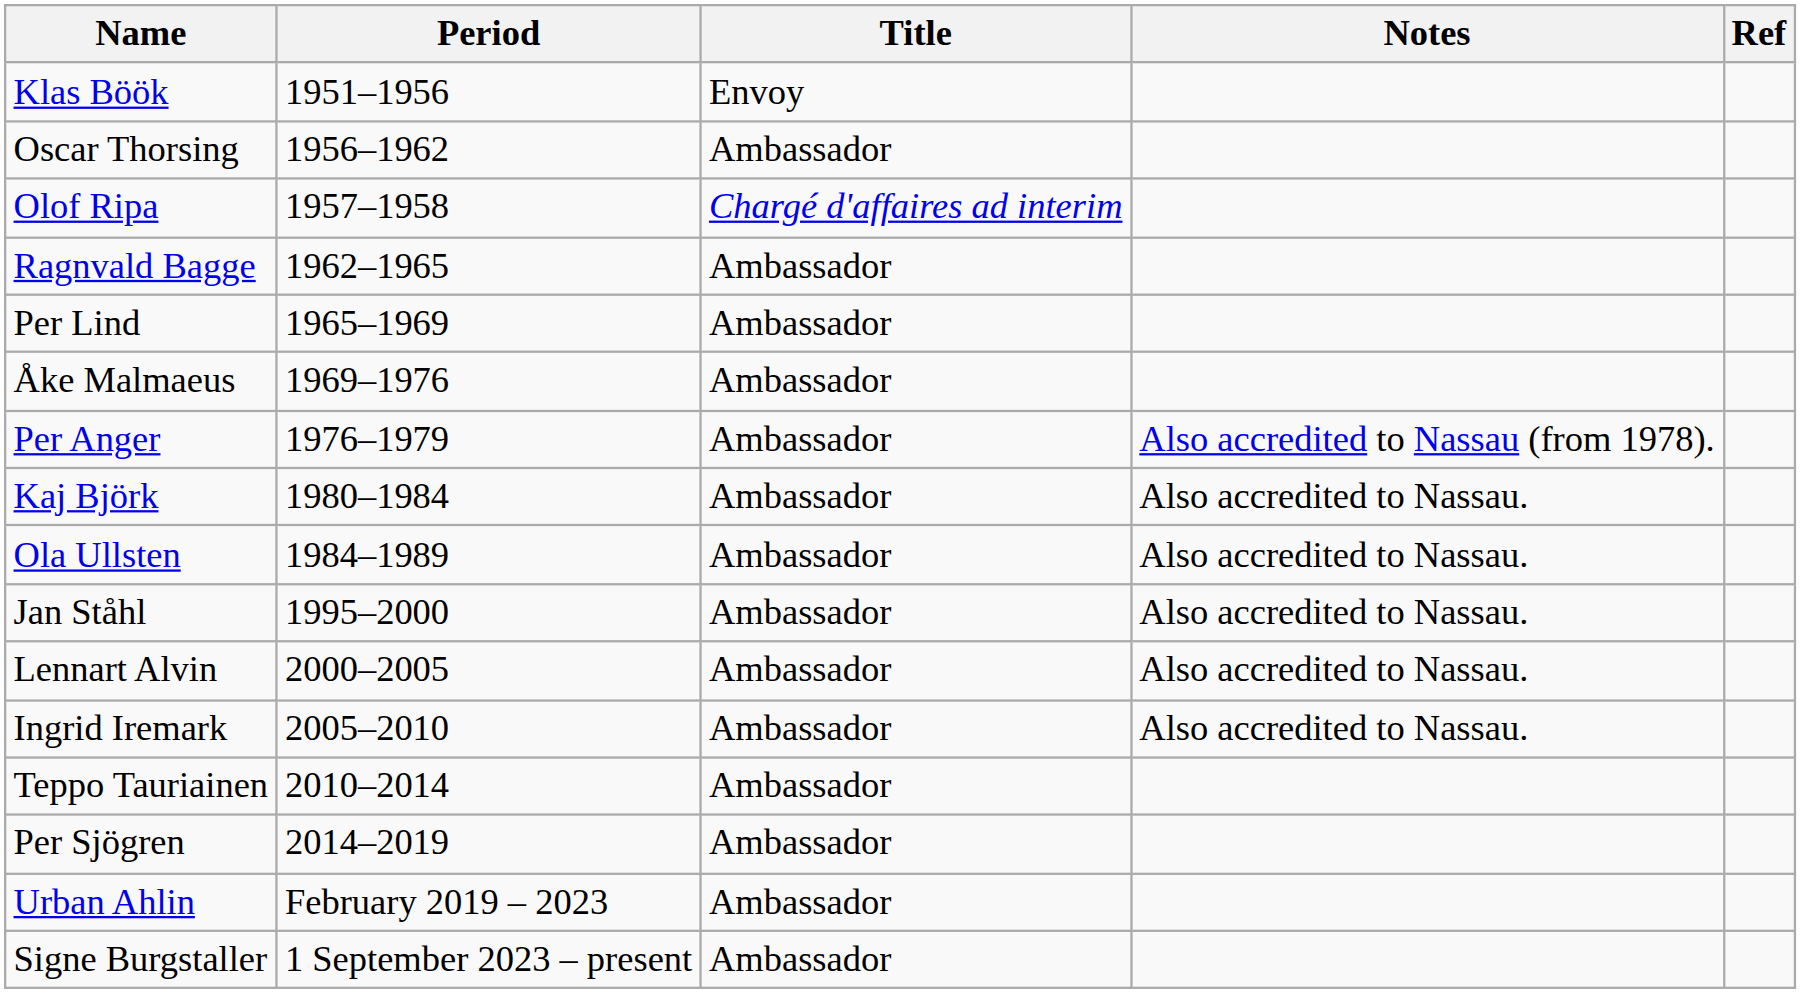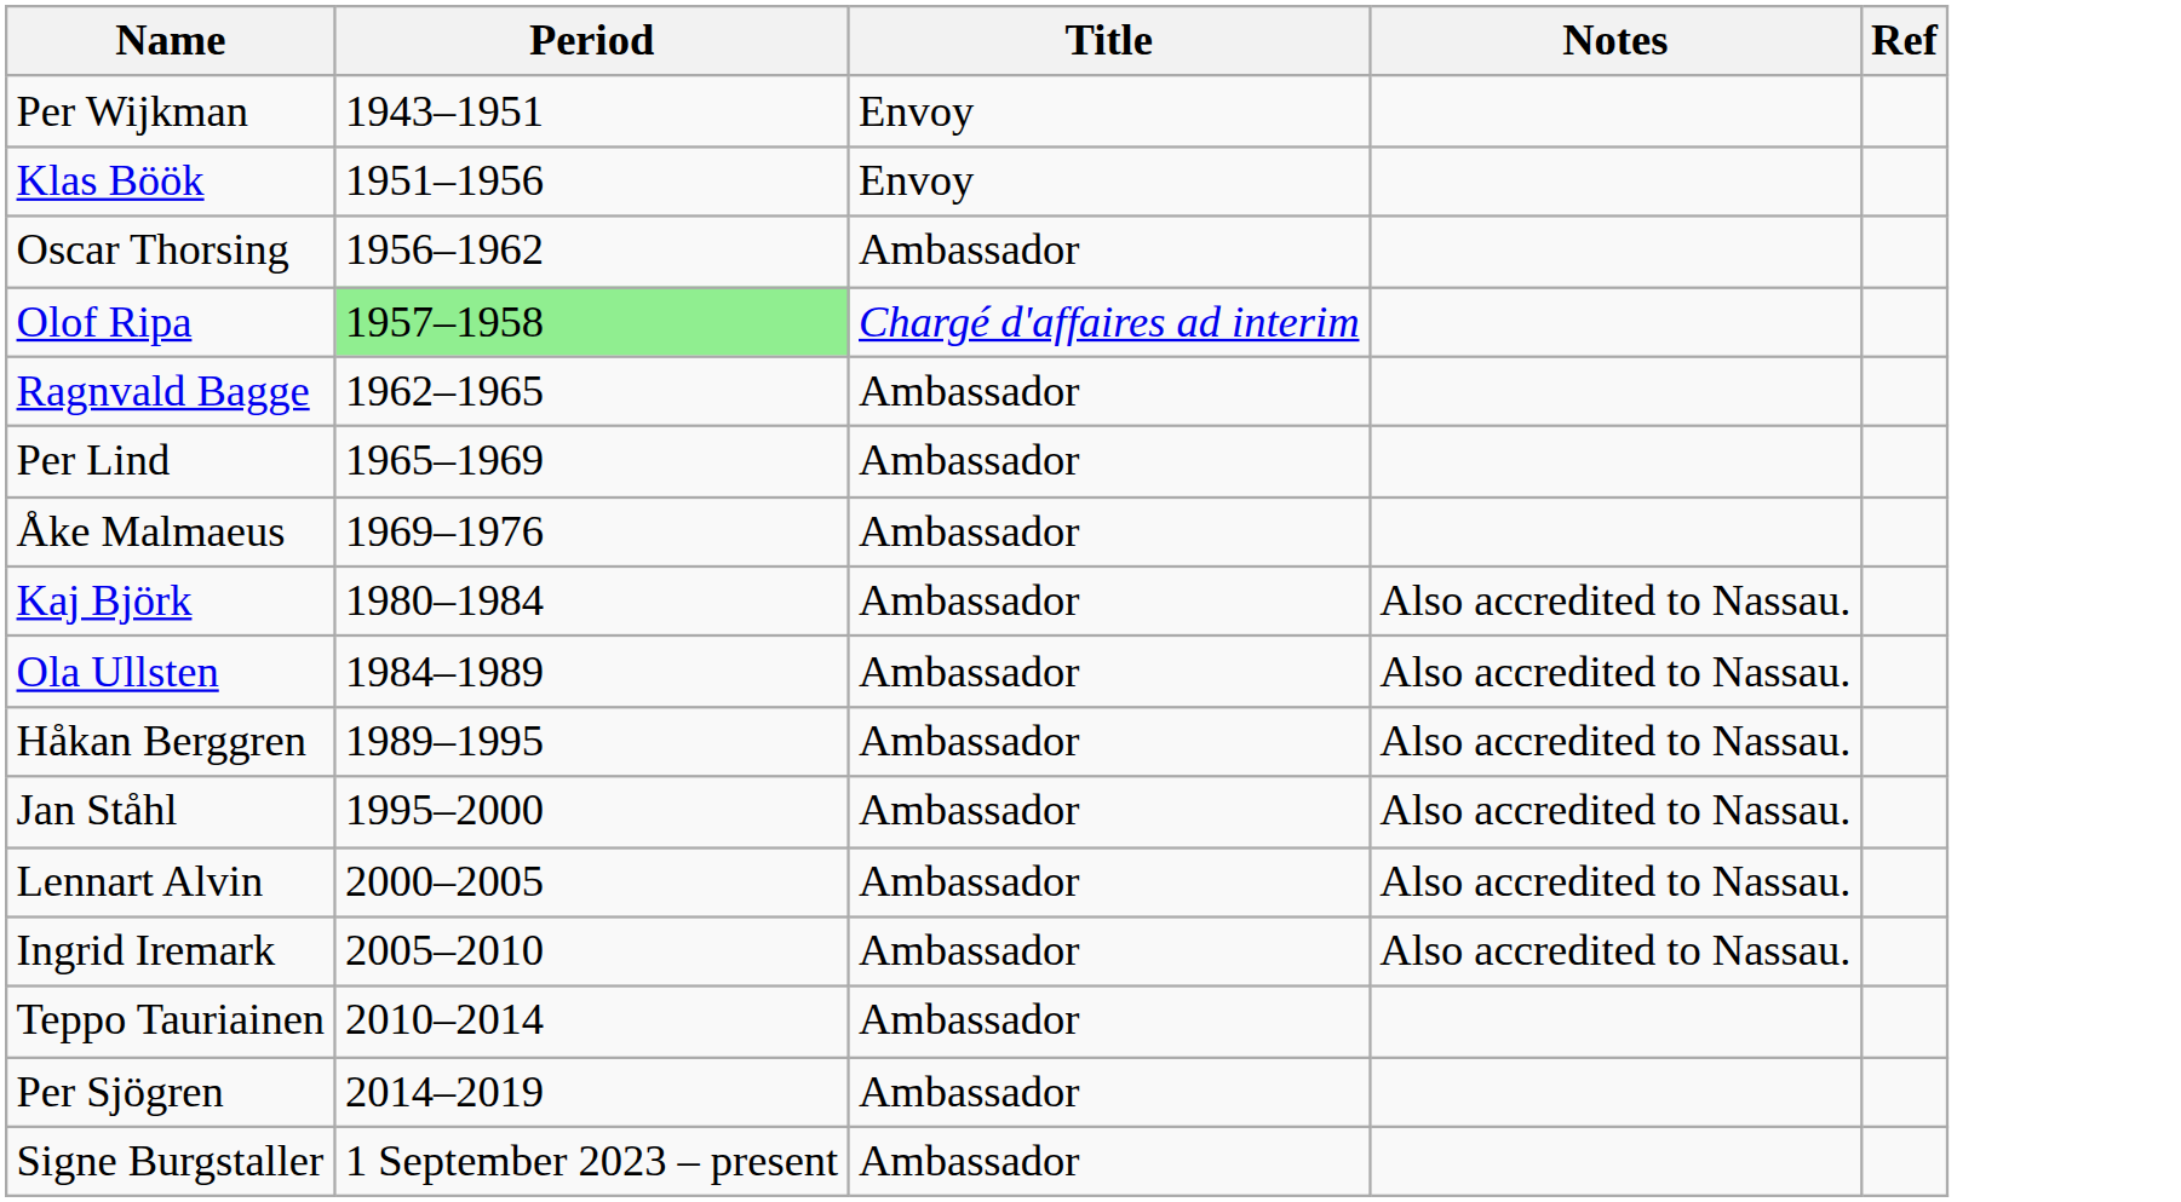+ row: Per Wijkman | 1943–1951 | Envoy
Olof Ripa | Period: no background -> lightgreen background
- row: Per Anger | 1976–1979 | Ambassador | Also accredited to Nassau (from 1978).
+ row: Håkan Berggren | 1989–1995 | Ambassador | Also accredited to Nassau.
- row: Urban Ahlin | February 2019 – 2023 | Ambassador
